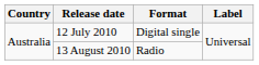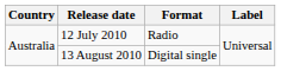12 July 2010 | Format: Digital single -> Radio
13 August 2010 | Format: Radio -> Digital single
